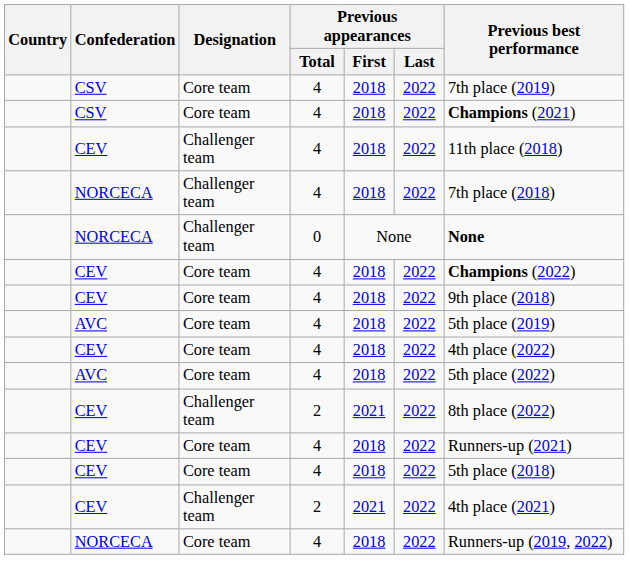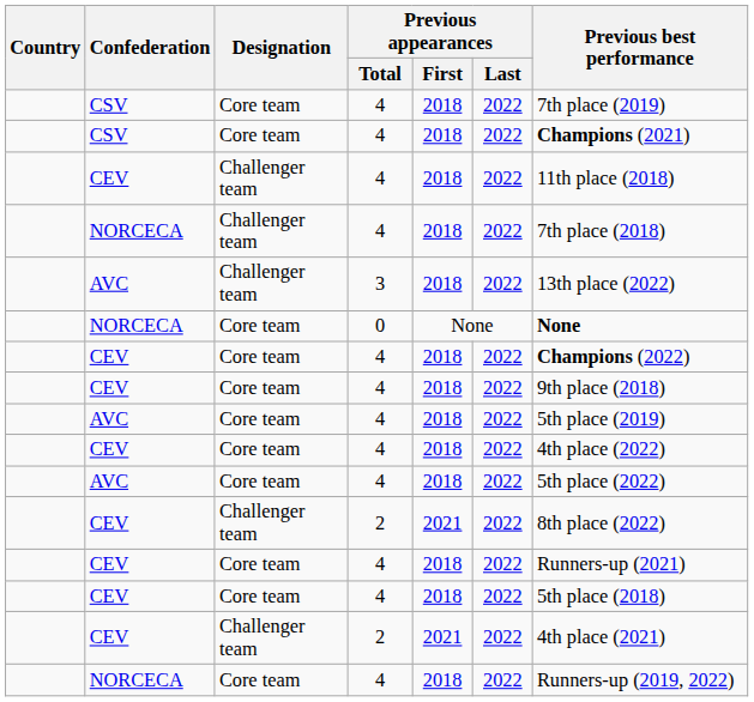+ row: AVC | Challenger team | 3 | 2018 | 2022 | 13th place (2022)
NORCECA / 0 | Designation: Challenger team -> Core team
